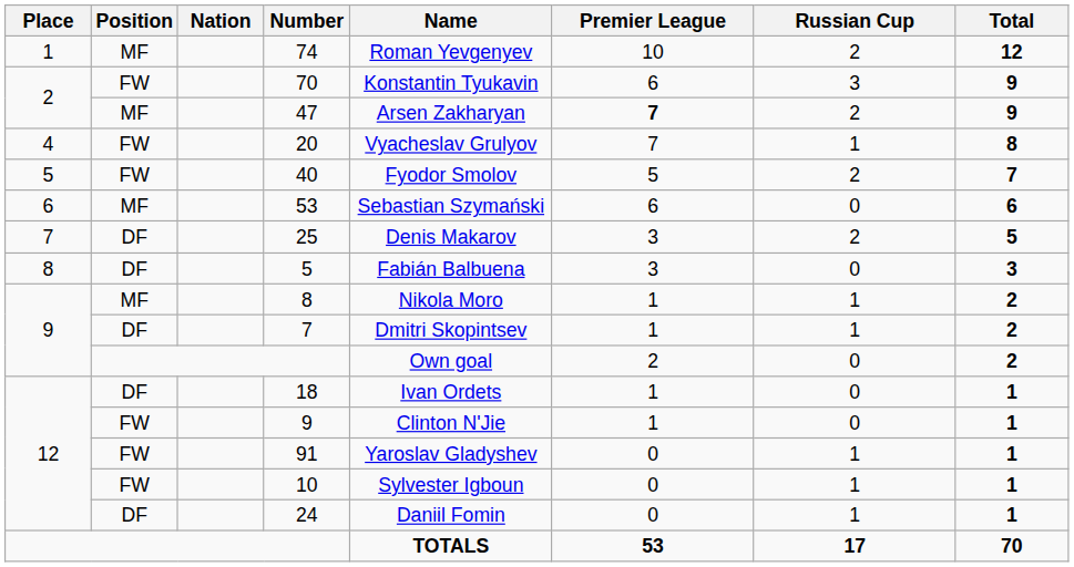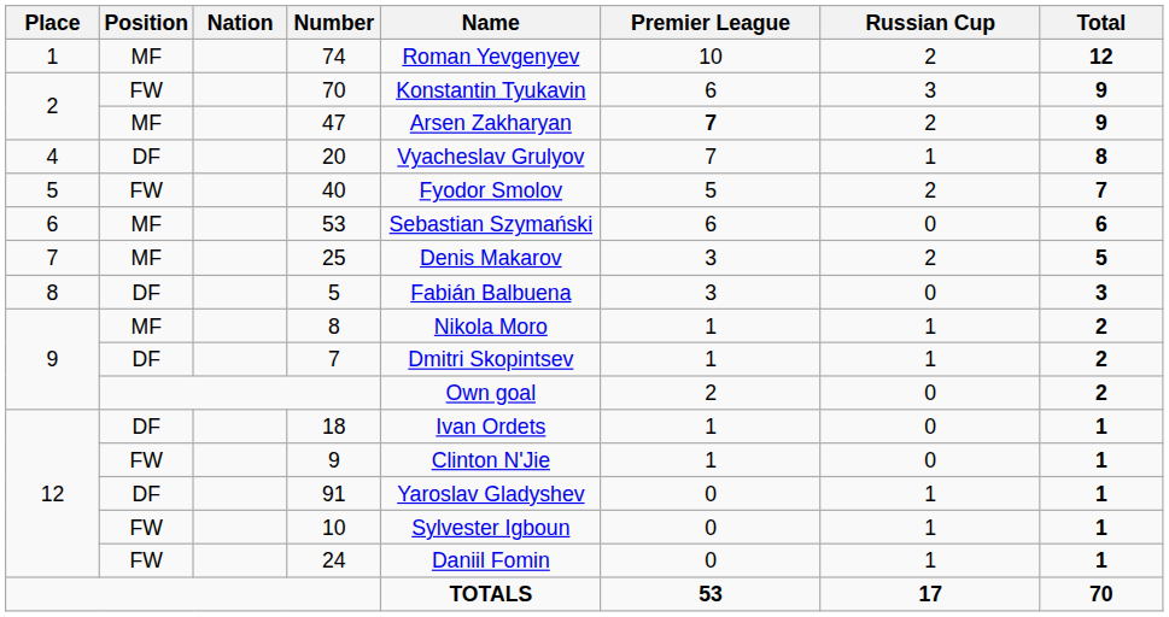20 | Position: FW -> DF
25 | Position: DF -> MF
91 | Position: FW -> DF
24 | Position: DF -> FW
